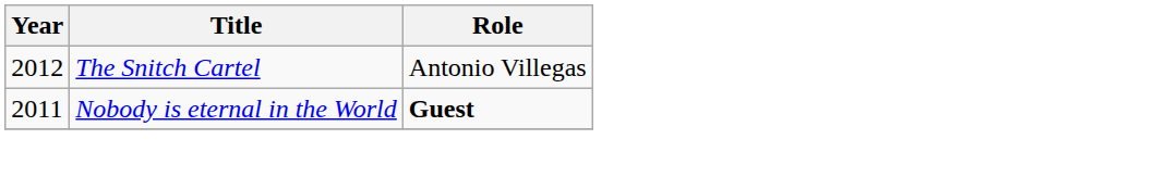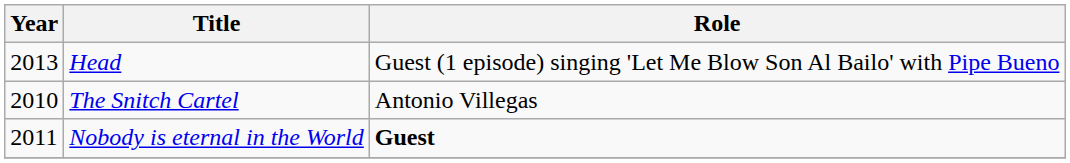+ row: 2013 | Head | Guest (1 episode) singing 'Let Me Blow Son Al Bailo' with Pipe Bueno
The Snitch Cartel | Year: 2012 -> 2010
